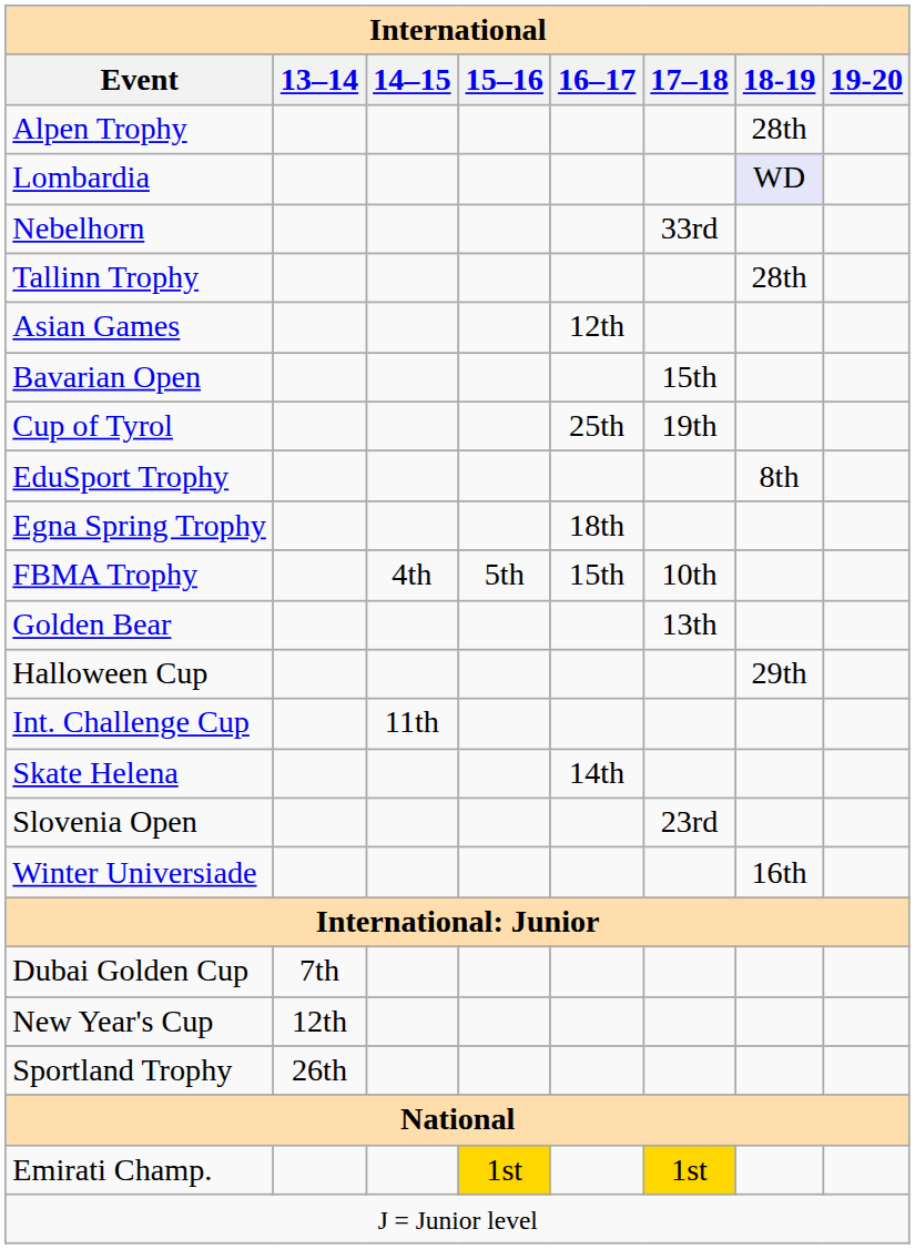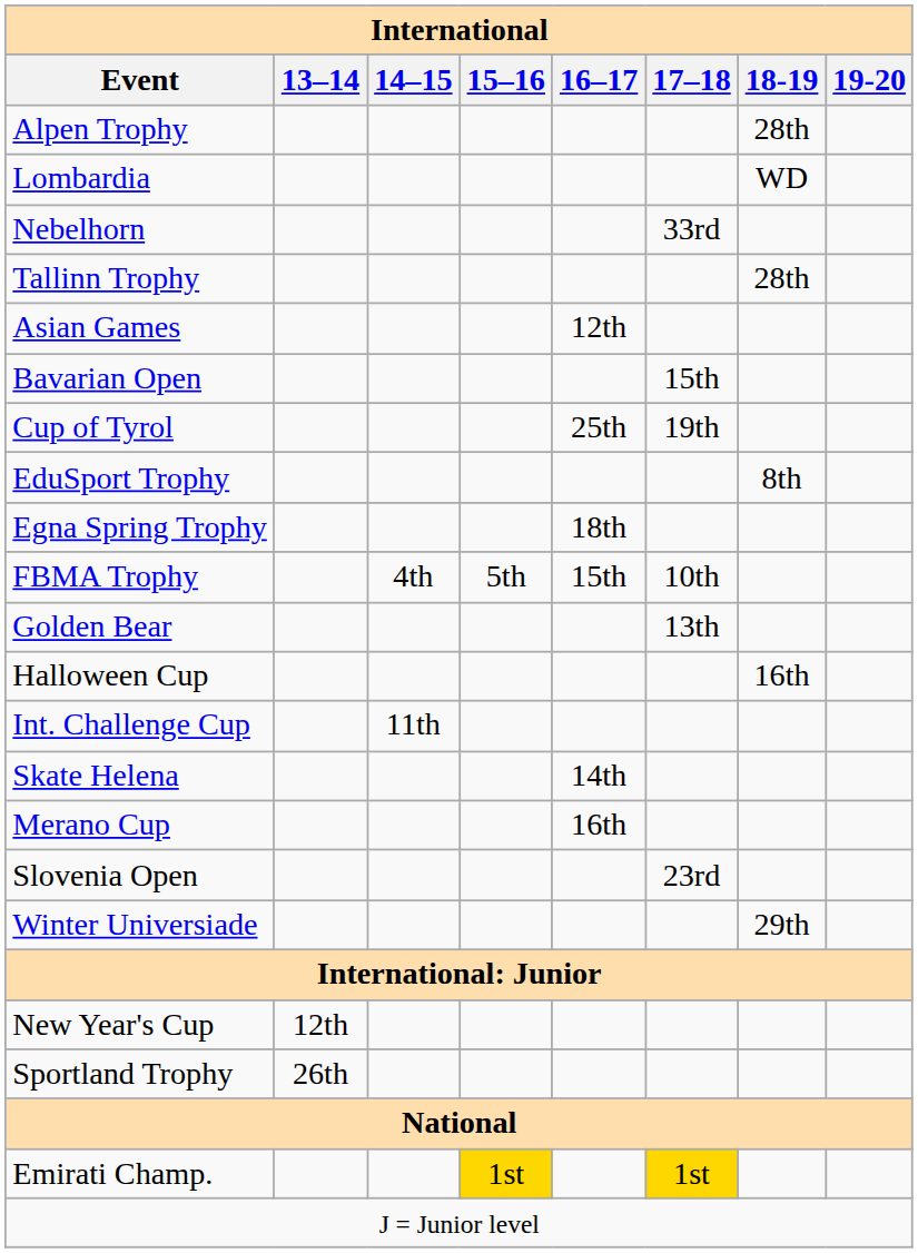Lombardia | 18-19: lavender background -> no background
Halloween Cup | 18-19: 29th -> 16th
+ row: Merano Cup | 16th
Winter Universiade | 18-19: 16th -> 29th
- row: Dubai Golden Cup | 7th
